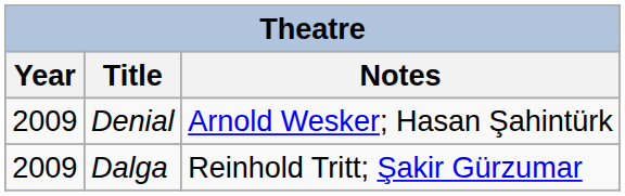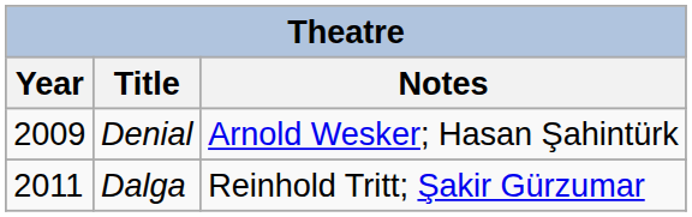Dalga | Year: 2009 -> 2011
